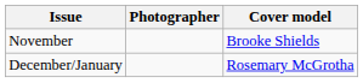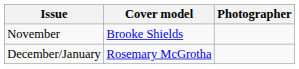columns swapped: Cover model <-> Photographer
